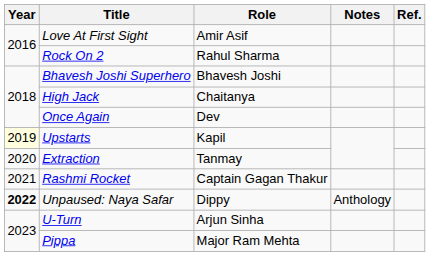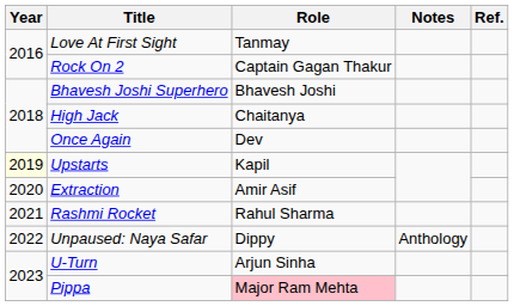Love At First Sight | Role: Amir Asif -> Tanmay
Rock On 2 | Role: Rahul Sharma -> Captain Gagan Thakur
Extraction | Role: Tanmay -> Amir Asif
Rashmi Rocket | Role: Captain Gagan Thakur -> Rahul Sharma
Unpaused: Naya Safar | Year: bold -> normal
Pippa | Role: no background -> pink background
